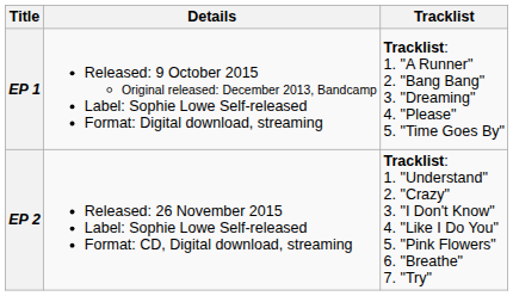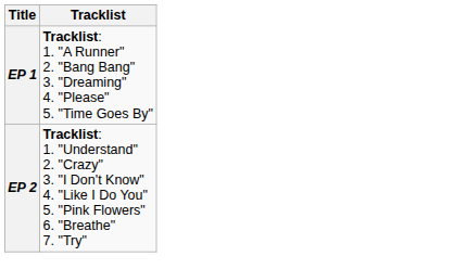- column: Details | Released: 9 October 2015 Original released: December 2013, Bandcamp Label: Sophie Lowe Self-released Format: Digital download, streaming | Released: 26 November 2015 Label: Sophie Lowe Self-released Format: CD, Digital download, streaming
